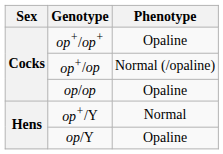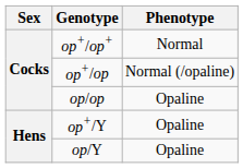op+/op+ | Phenotype: Opaline -> Normal
op+/Y | Phenotype: Normal -> Opaline
